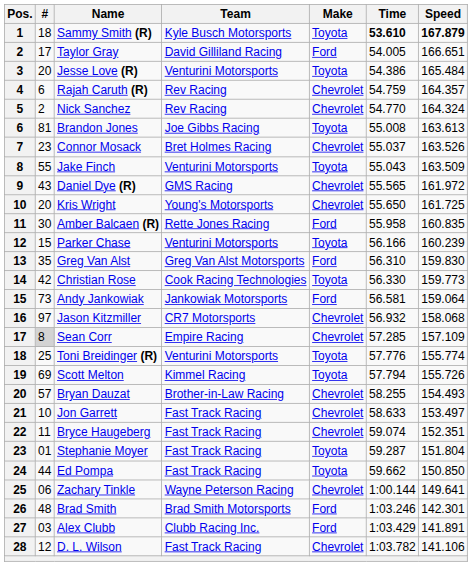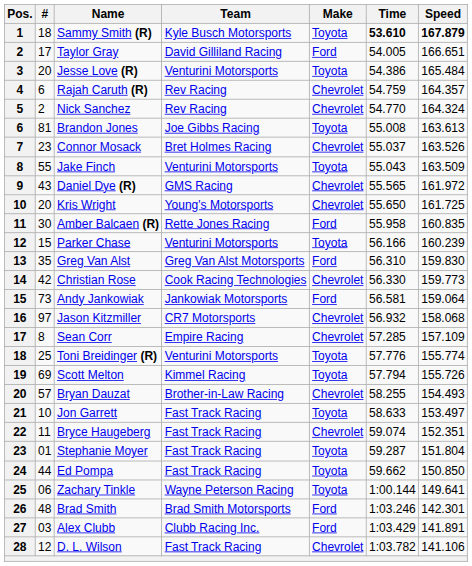Christian Rose | Make: Toyota -> Chevrolet
Sean Corr | #: lightgrey background -> no background
Jon Garrett | Make: Chevrolet -> Toyota
Zachary Tinkle | Make: Chevrolet -> Toyota
